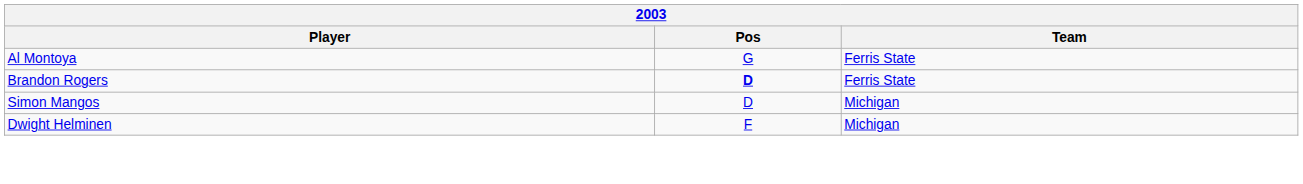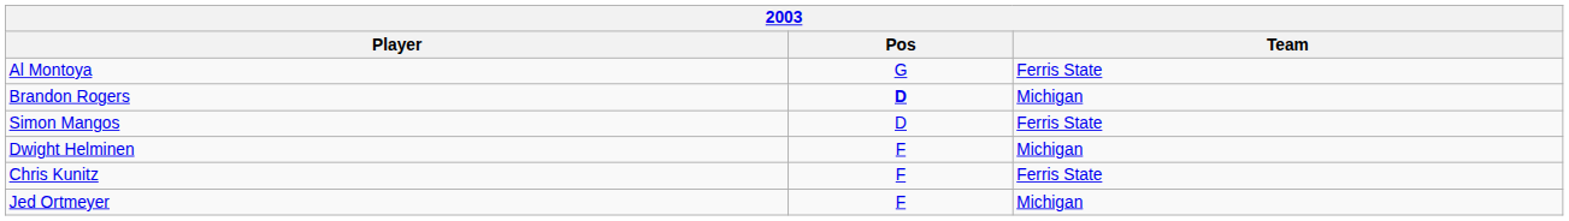Brandon Rogers | Team: Ferris State -> Michigan
Simon Mangos | Team: Michigan -> Ferris State
+ row: Chris Kunitz | F | Ferris State
+ row: Jed Ortmeyer | F | Michigan
